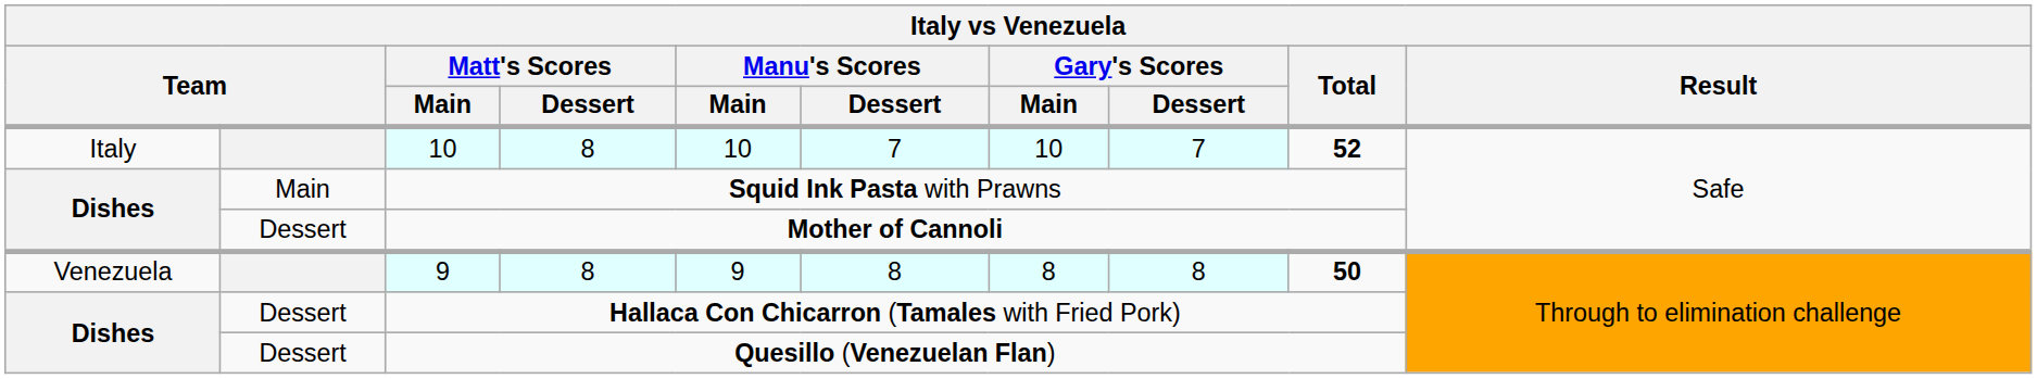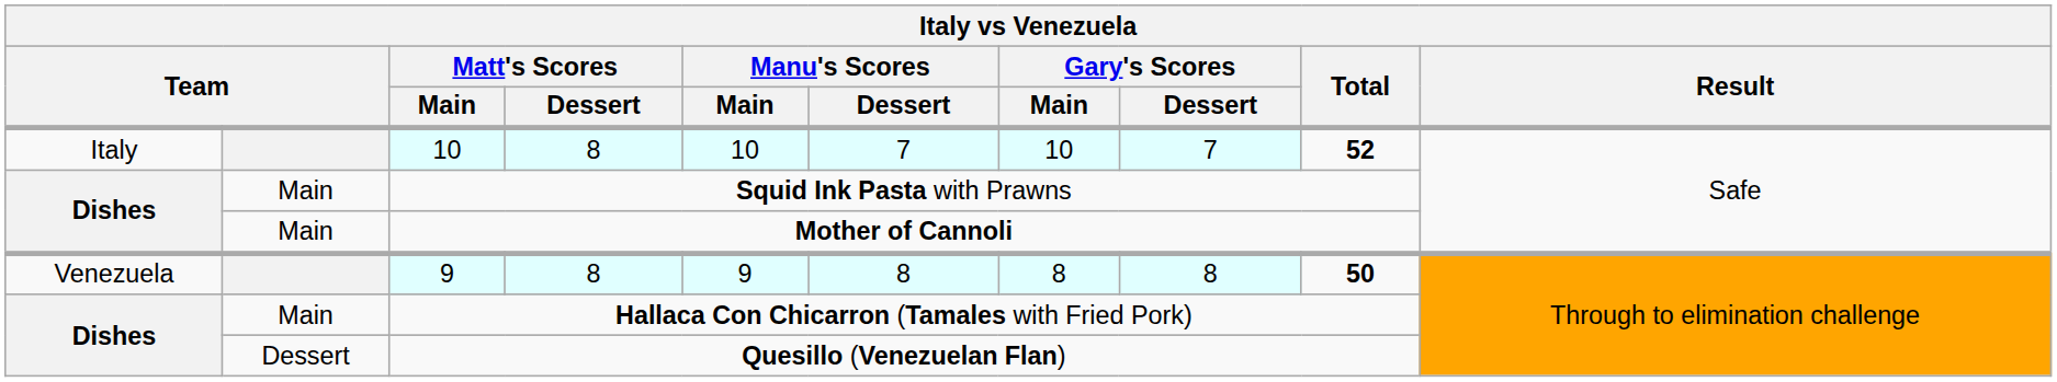Mother of Cannoli | column 2: Dessert -> Main
Hallaca Con Chicarron (Tamales with Fried Pork) | column 2: Dessert -> Main
